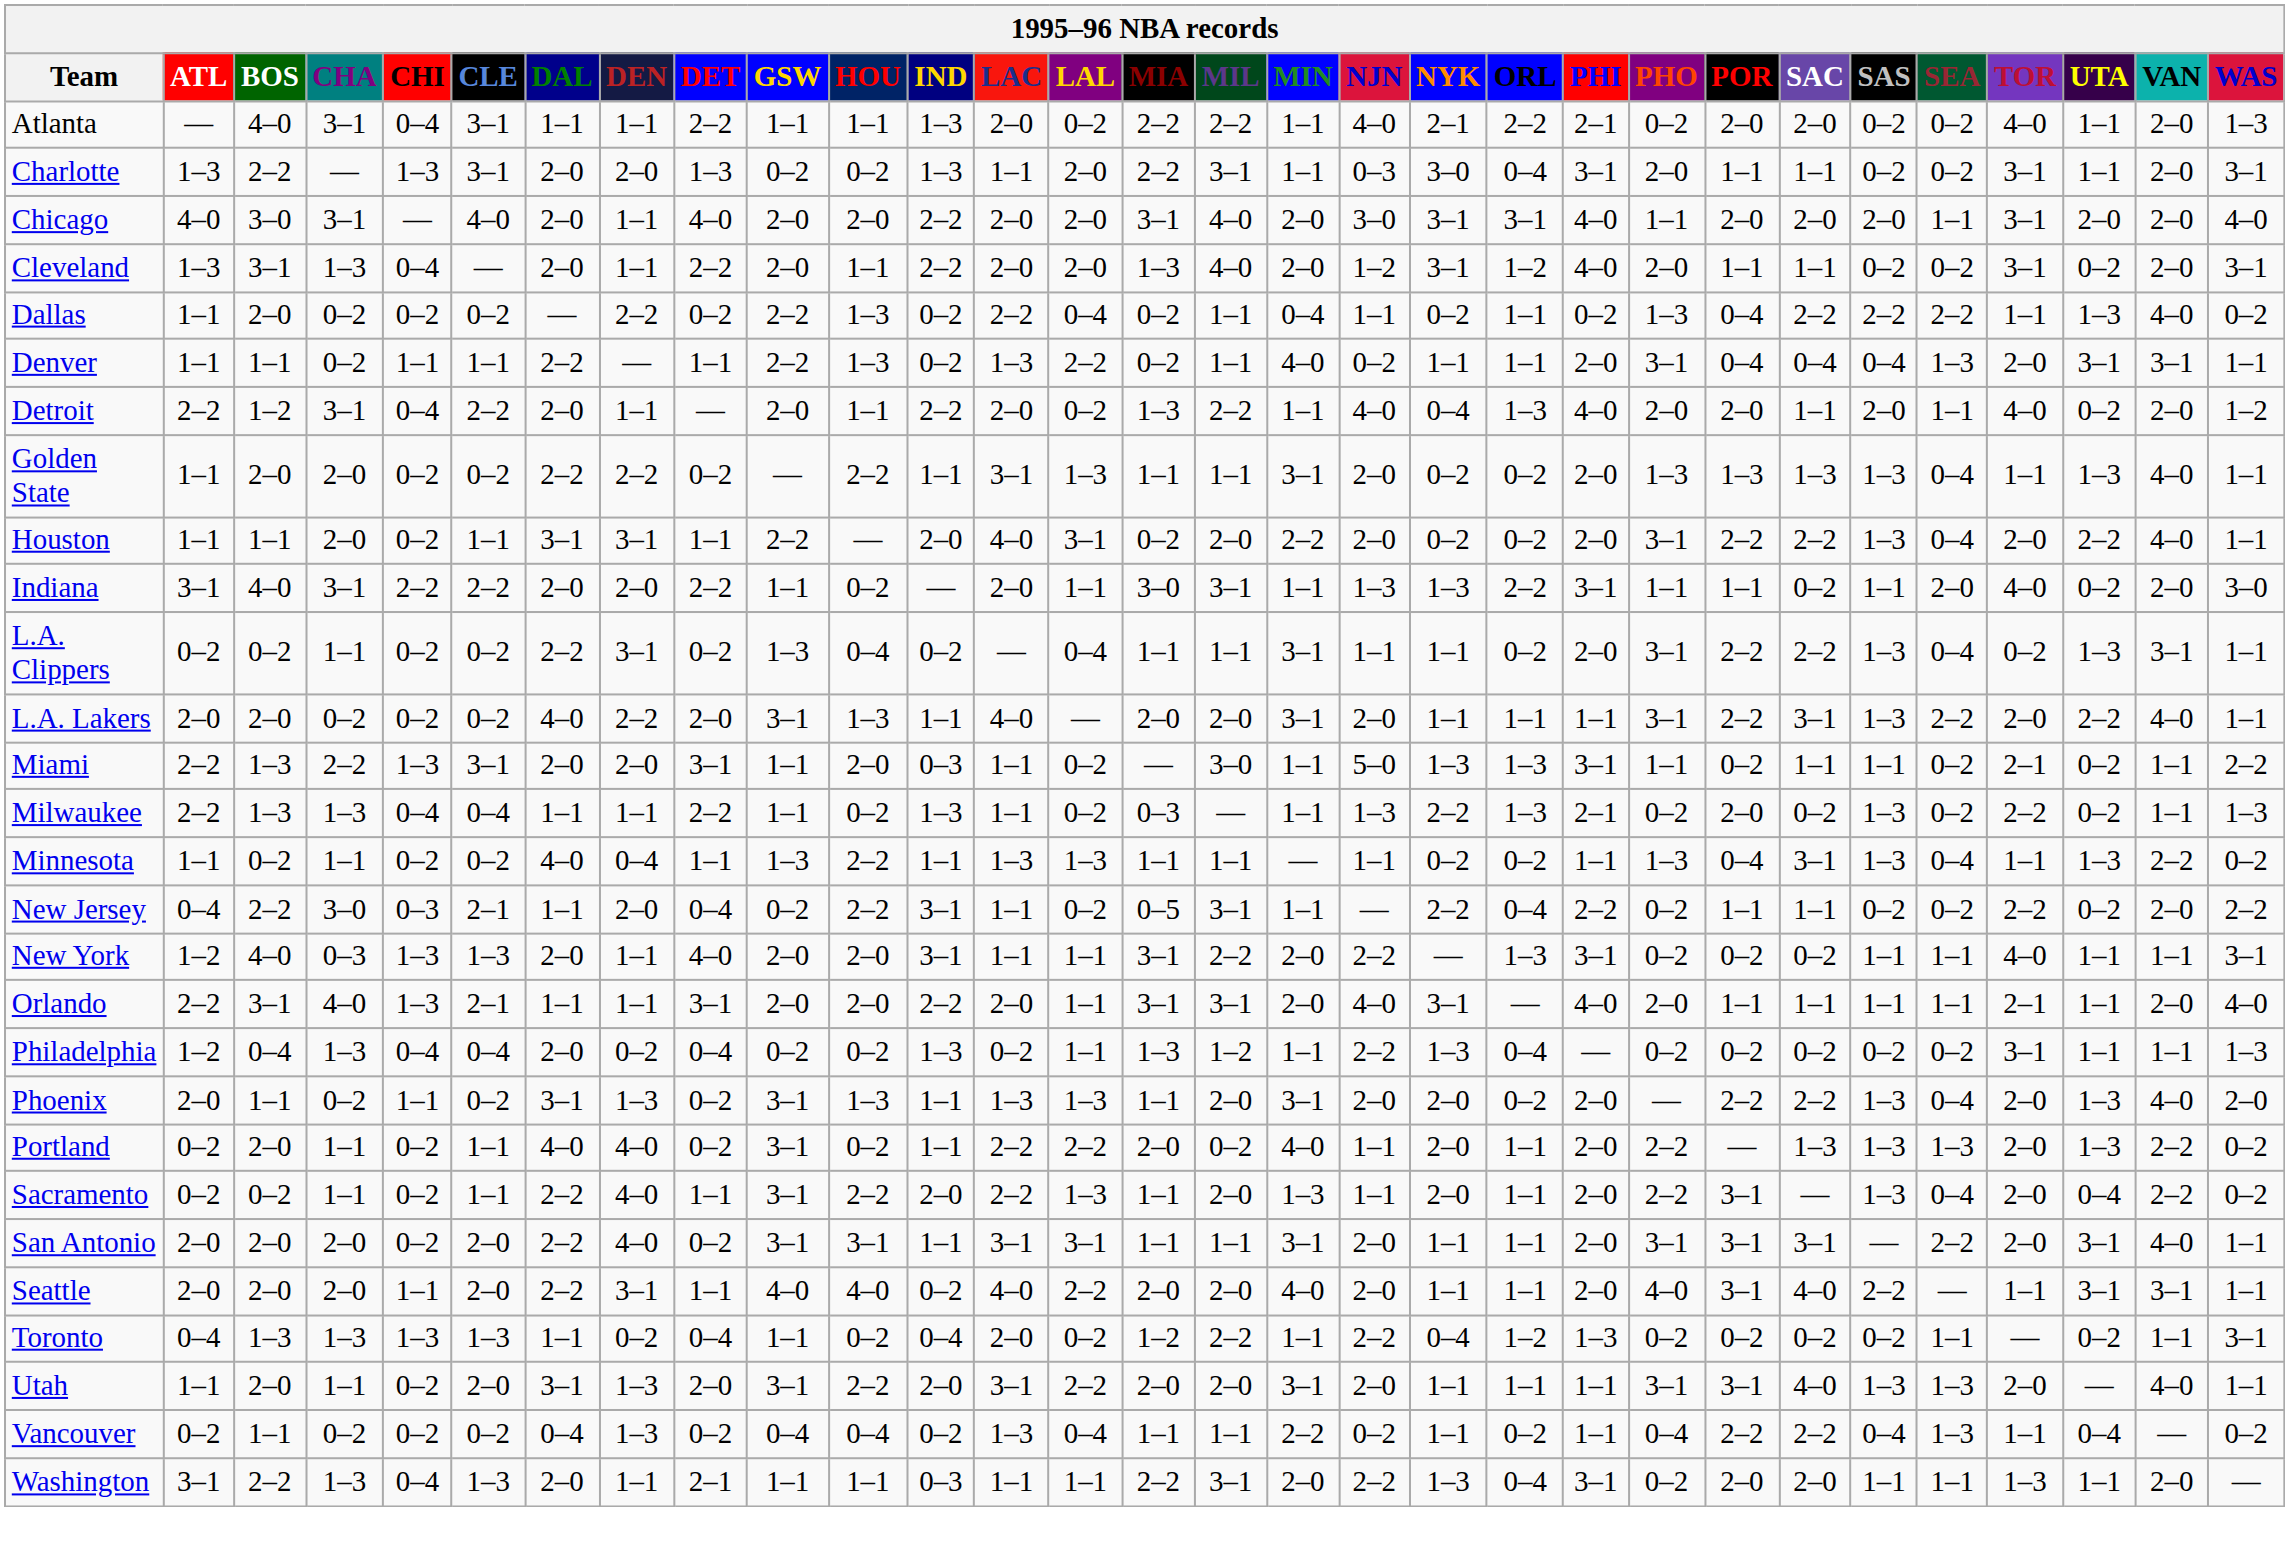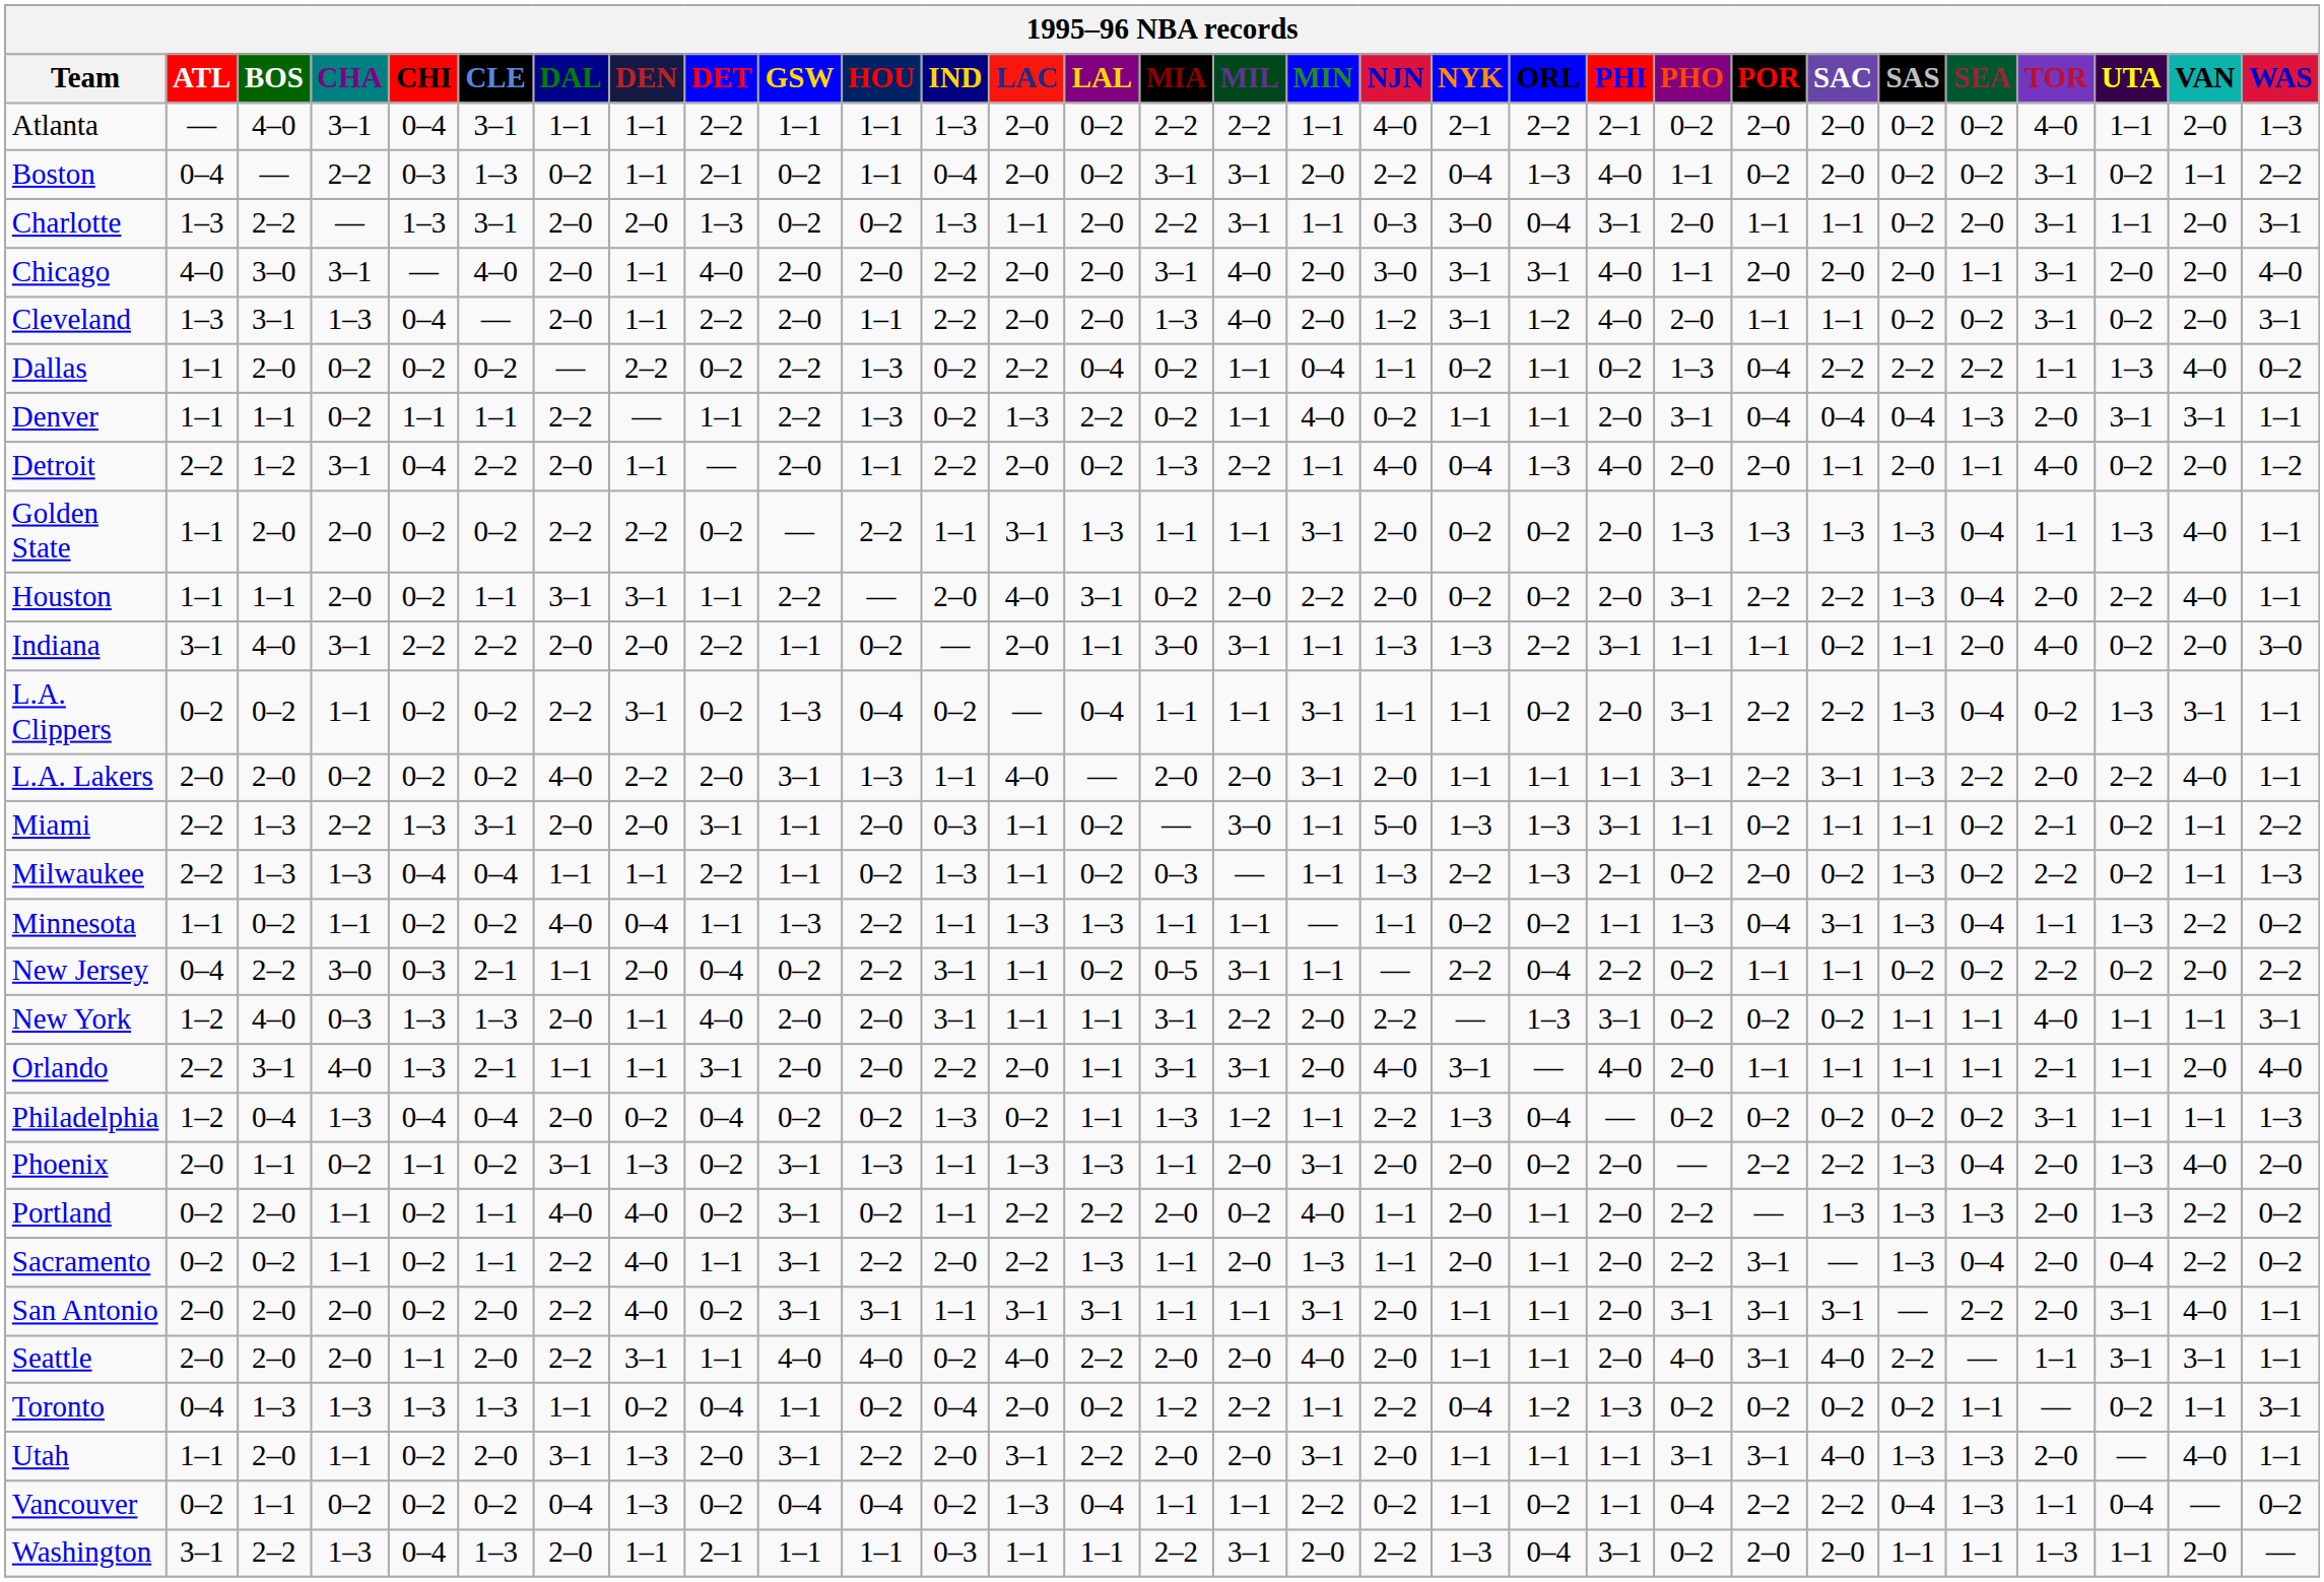+ row: Boston | 0–4 | — | 2–2 | 0–3 | 1–3 | 0–2 | 1–1 | 2–1 | 0–2 | 1–1 | 0–4 | 2–0 | 0–2 | 3–1 | 3–1 | 2–0 | 2–2 | 0–4 | 1–3 | 4–0 | 1–1 | 0–2 | 2–0 | 0–2 | 0–2 | 3–1 | 0–2 | 1–1 | 2–2
Charlotte | SEA: 0–2 -> 2–0
